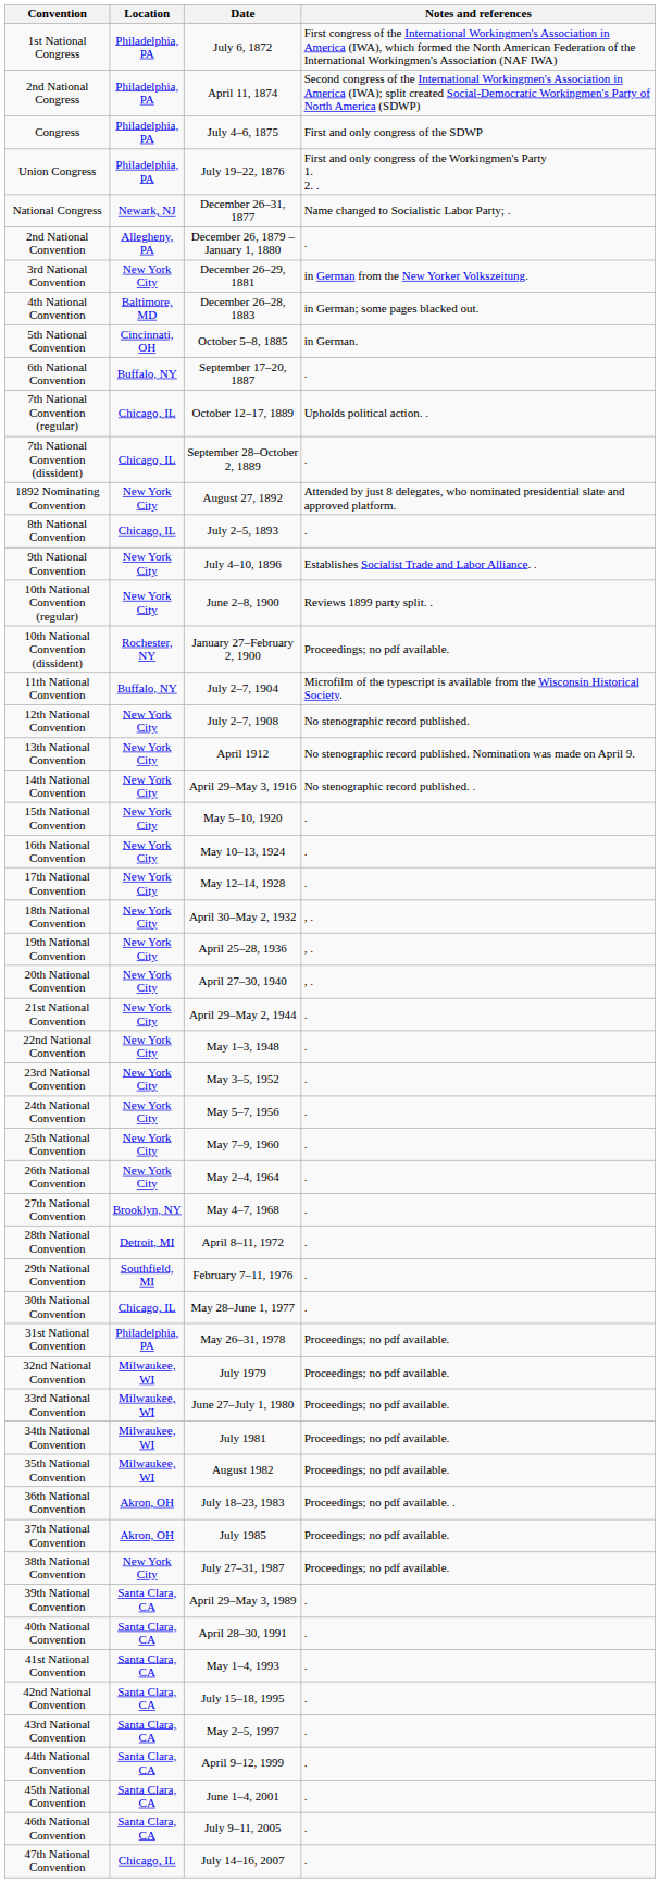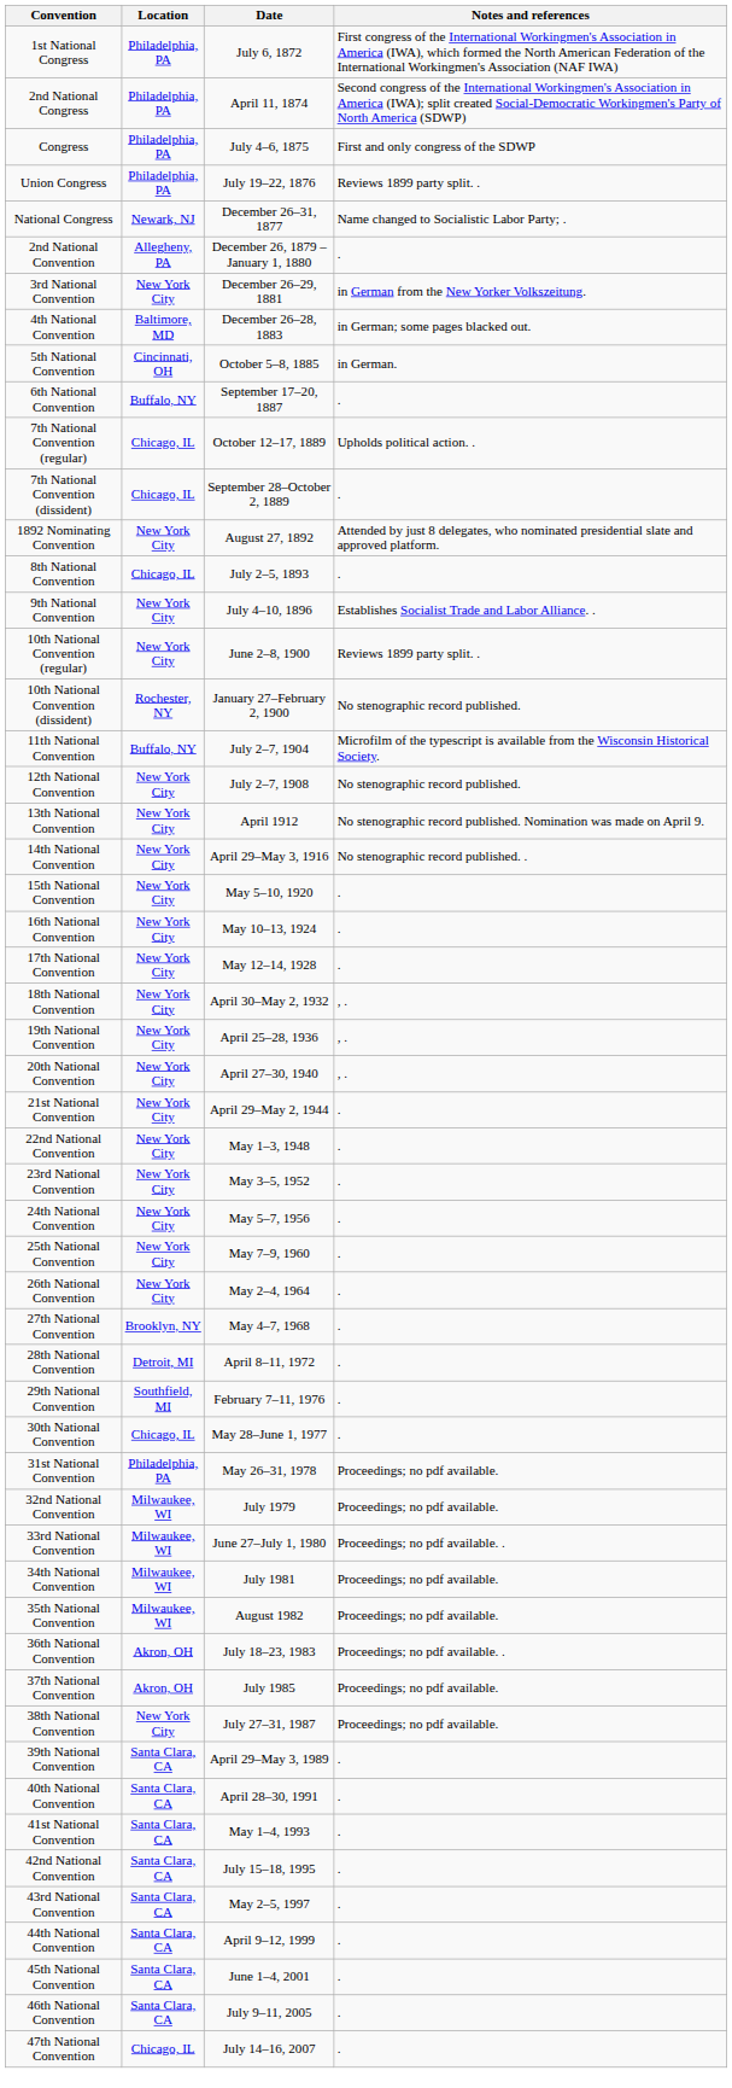Union Congress | Notes and references: First and only congress of the Workingmen's Party 1. 2. . -> Reviews 1899 party split. .
10th National Convention (dissident) | Notes and references: Proceedings; no pdf available. -> No stenographic record published.
33rd National Convention | Notes and references: Proceedings; no pdf available. -> Proceedings; no pdf available. .
